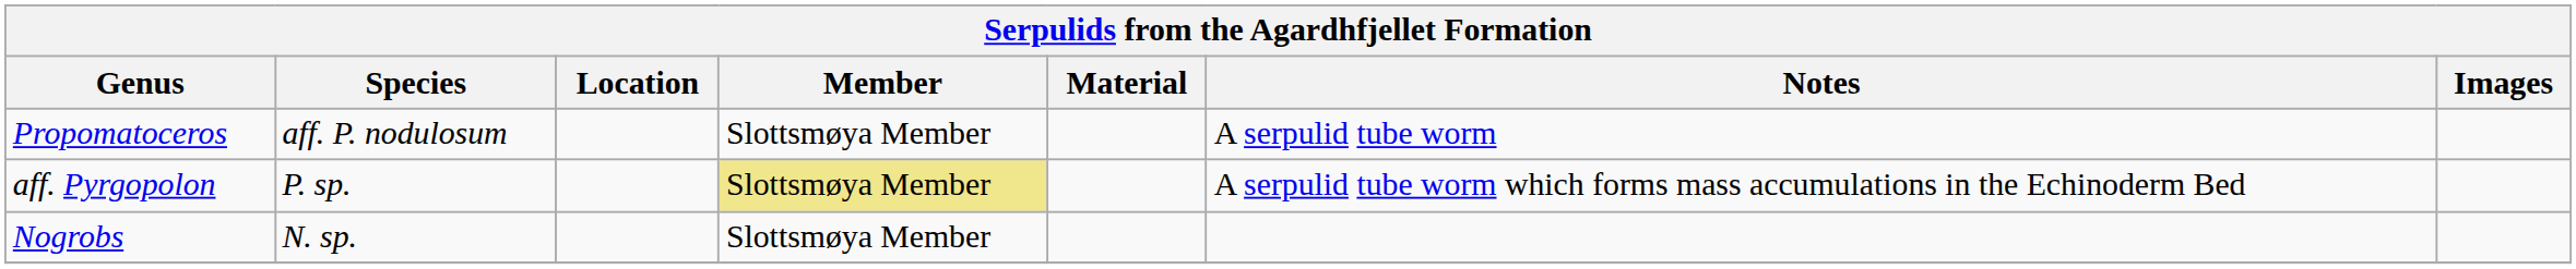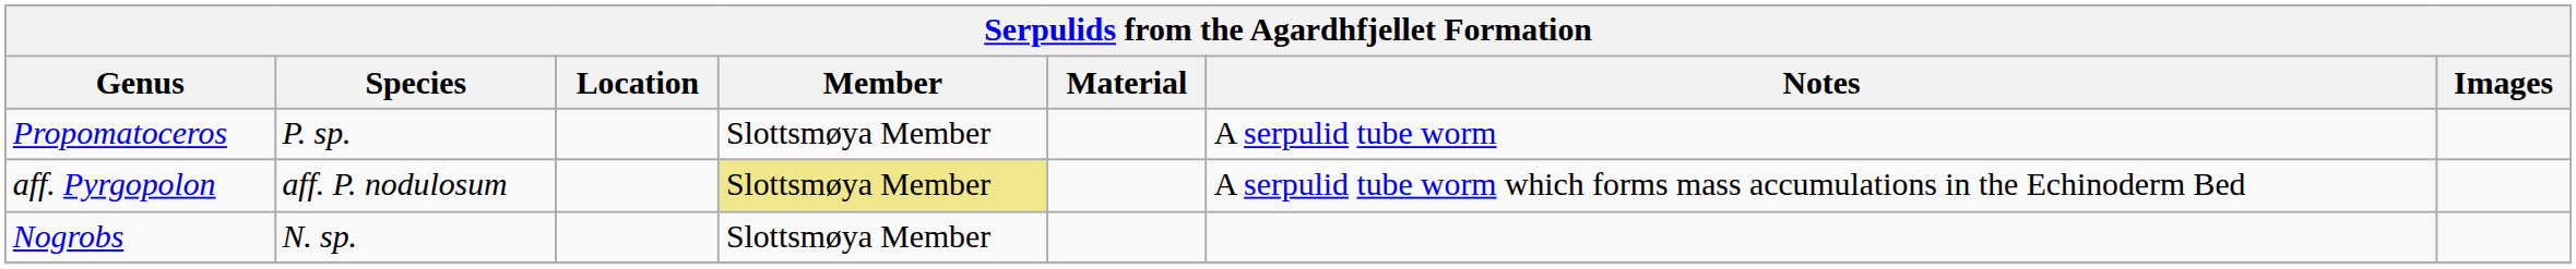Propomatoceros | Species: aff. P. nodulosum -> P. sp.
aff. Pyrgopolon | Species: P. sp. -> aff. P. nodulosum
